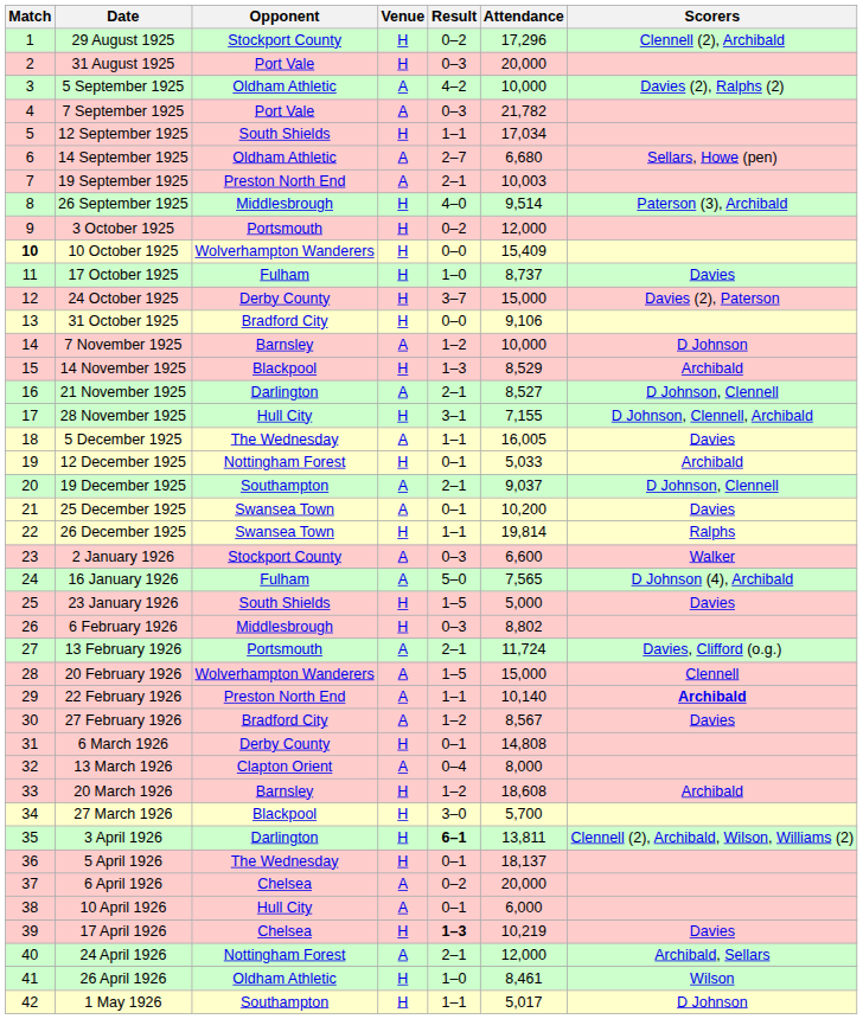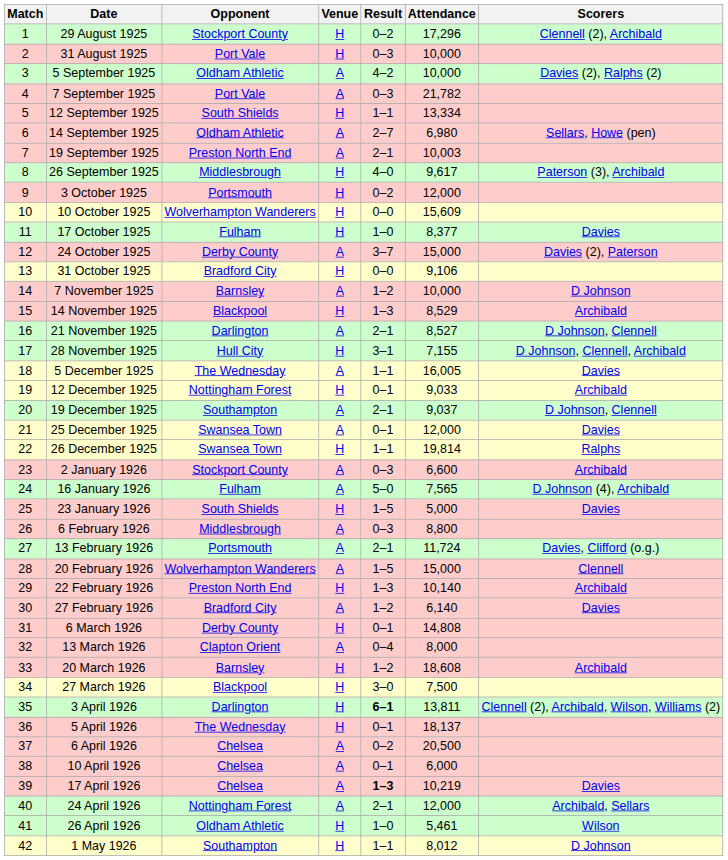31 August 1925 | Attendance: 20,000 -> 10,000
12 September 1925 | Attendance: 17,034 -> 13,334
14 September 1925 | Attendance: 6,680 -> 6,980
26 September 1925 | Attendance: 9,514 -> 9,617
10 October 1925 | Match: bold -> normal
10 October 1925 | Attendance: 15,409 -> 15,609
17 October 1925 | Attendance: 8,737 -> 8,377
24 October 1925 | Venue: H -> A
12 December 1925 | Attendance: 5,033 -> 9,033
25 December 1925 | Attendance: 10,200 -> 12,000
2 January 1926 | Scorers: Walker -> Archibald
6 February 1926 | Venue: H -> A
6 February 1926 | Attendance: 8,802 -> 8,800
22 February 1926 | Venue: A -> H
22 February 1926 | Result: 1–1 -> 1–3
22 February 1926 | Scorers: bold -> normal
27 February 1926 | Attendance: 8,567 -> 6,140
27 March 1926 | Attendance: 5,700 -> 7,500
6 April 1926 | Attendance: 20,000 -> 20,500
10 April 1926 | Opponent: Hull City -> Chelsea
17 April 1926 | Venue: H -> A
26 April 1926 | Attendance: 8,461 -> 5,461
1 May 1926 | Attendance: 5,017 -> 8,012
